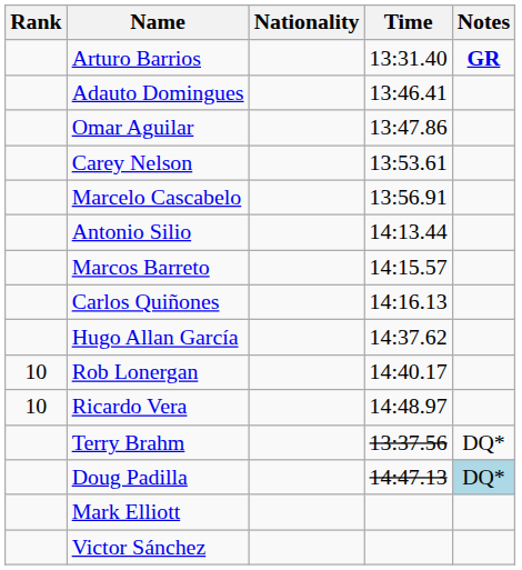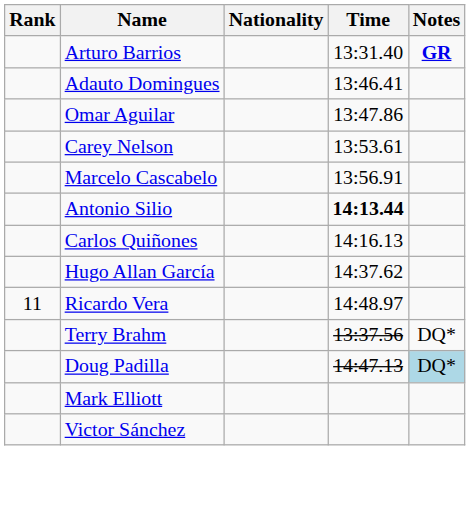Antonio Silio | Time: normal -> bold
- row: Marcos Barreto | 14:15.57
- row: 10 | Rob Lonergan | 14:40.17
Ricardo Vera | Rank: 10 -> 11
